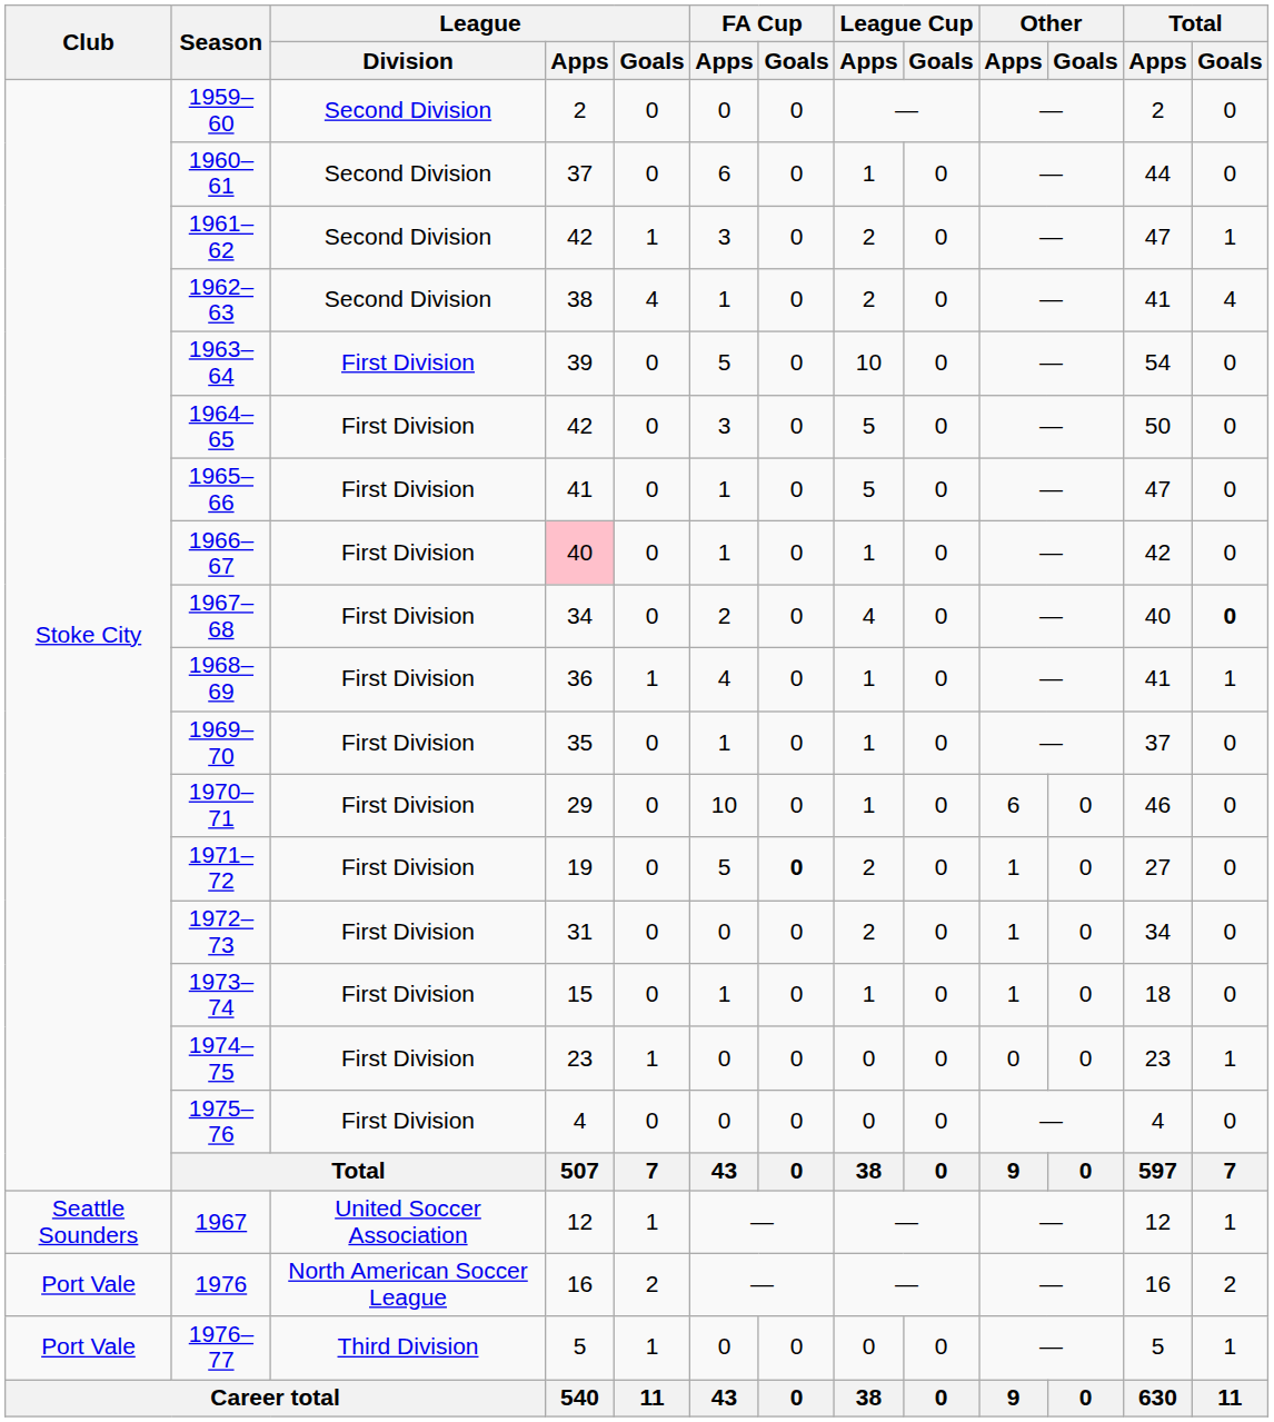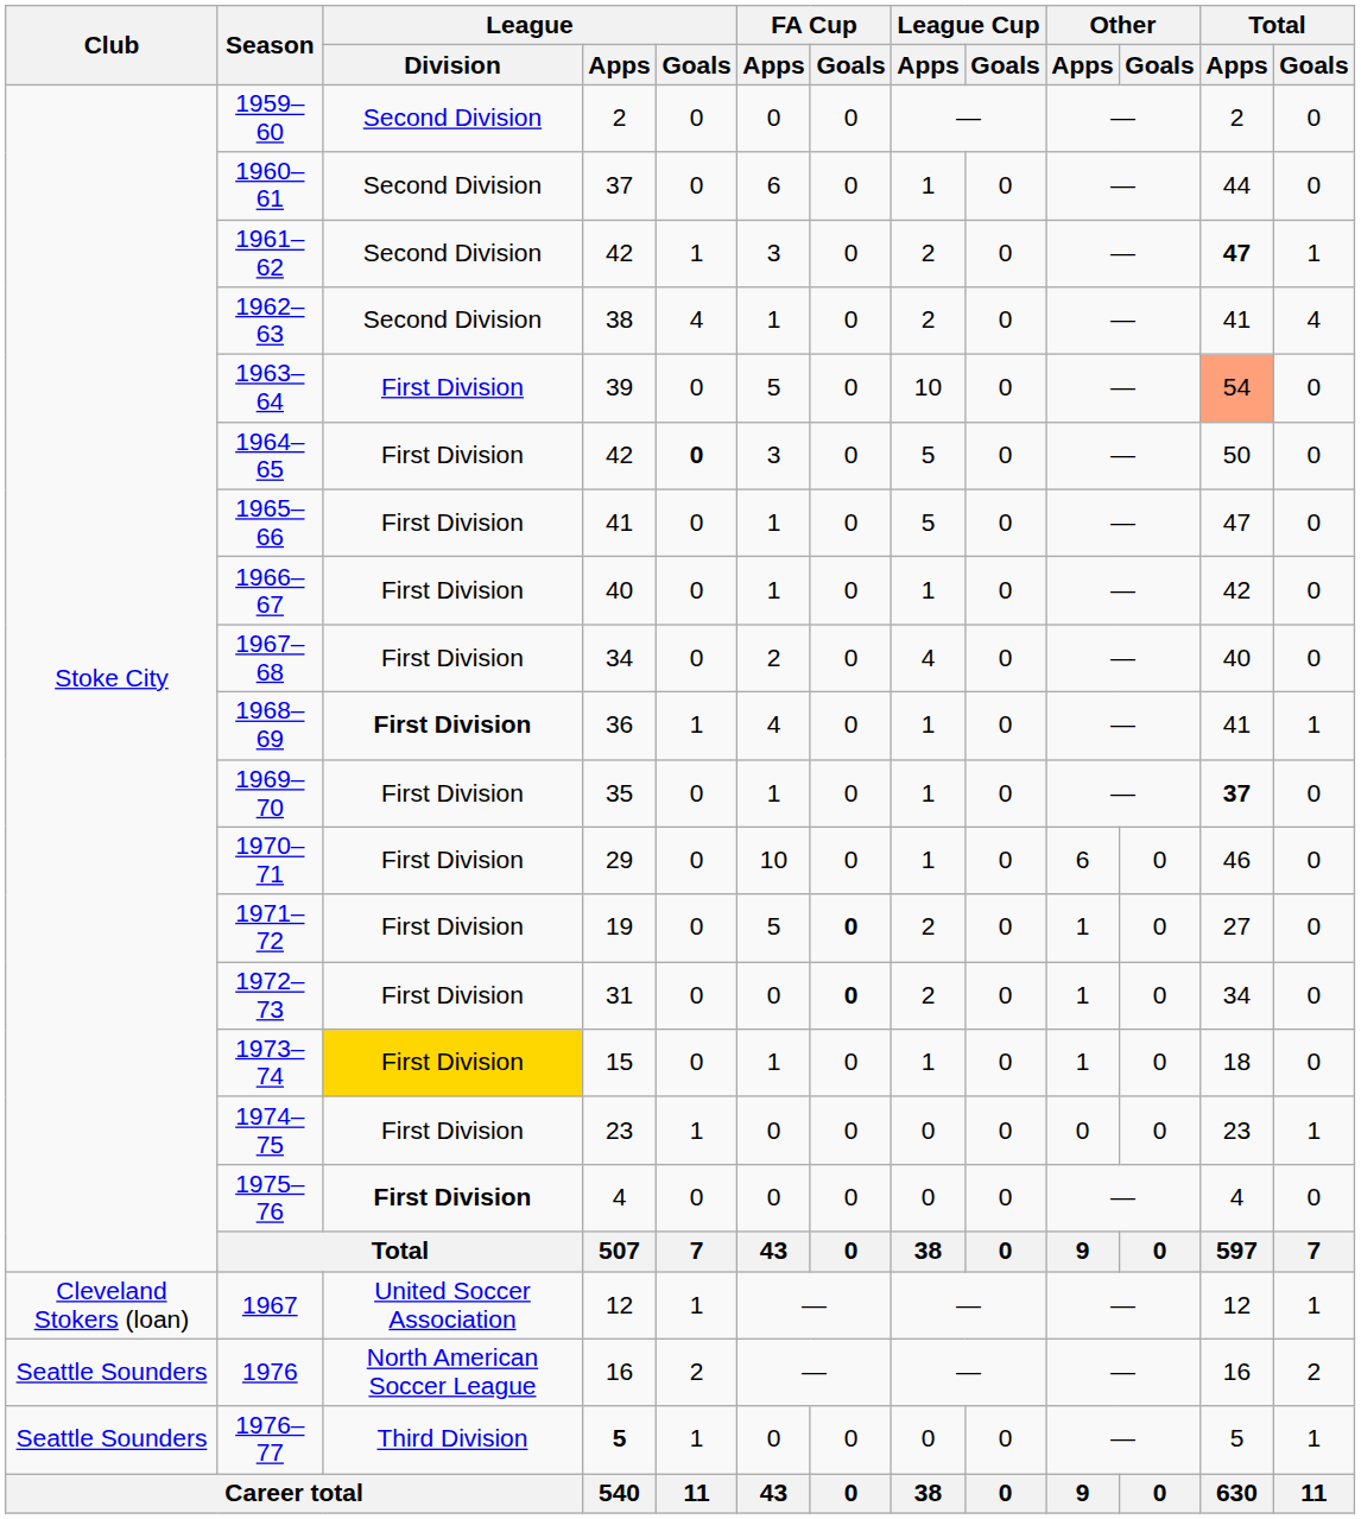1961–62 | Total / Apps: normal -> bold
1963–64 | Total / Apps: no background -> lightsalmon background
1964–65 | League / Goals: normal -> bold
1966–67 | League / Apps: pink background -> no background
1967–68 | Total / Goals: bold -> normal
1968–69 | League / Division: normal -> bold
1969–70 | Total / Apps: normal -> bold
1972–73 | FA Cup / Goals: normal -> bold
1973–74 | League / Division: no background -> gold background
1975–76 | League / Division: normal -> bold
1967 | Club: Seattle Sounders -> Cleveland Stokers (loan)
1976 | Club: Port Vale -> Seattle Sounders
1976–77 | Club: Port Vale -> Seattle Sounders
1976–77 | League / Apps: normal -> bold
